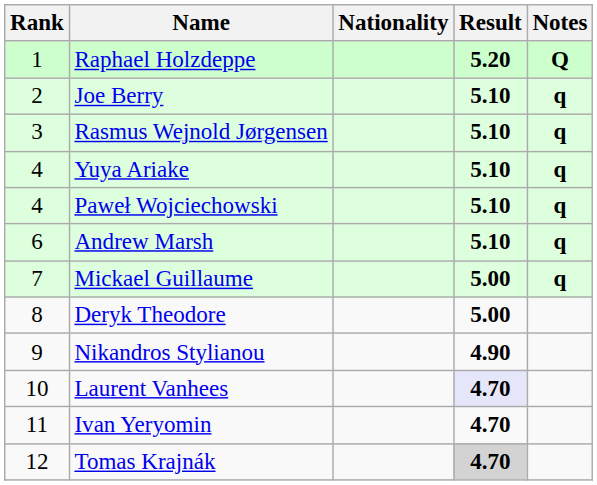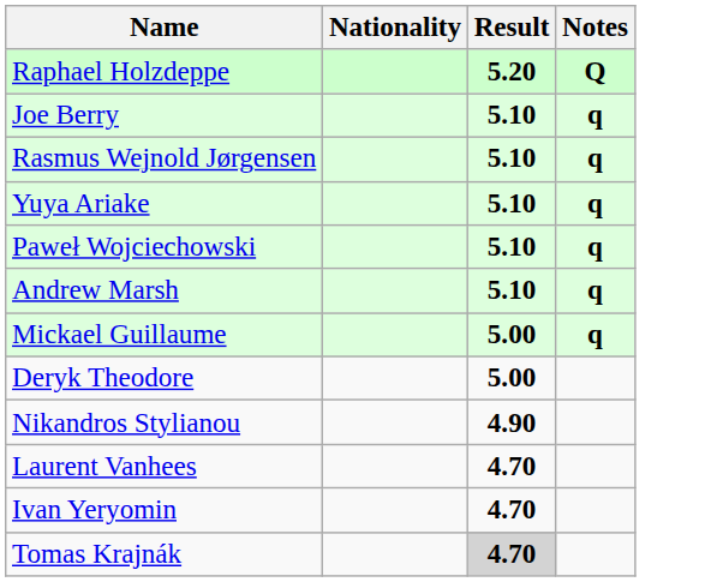- column: Rank | 1 | 2 | 3 | 4 | 4 | 6 | 7 | 8 | 9 | 10 | 11 | 12
Laurent Vanhees | Result: lavender background -> no background
